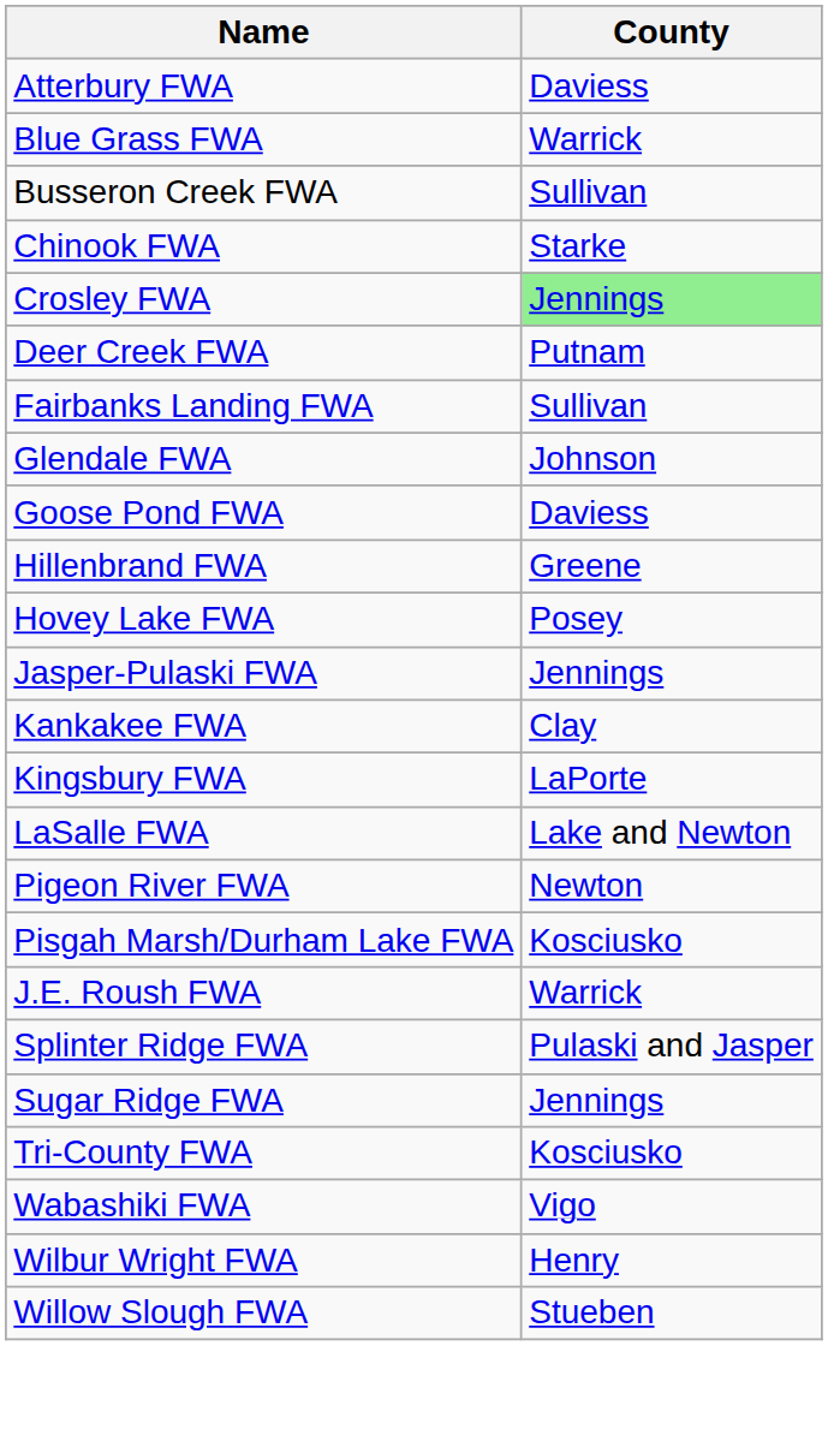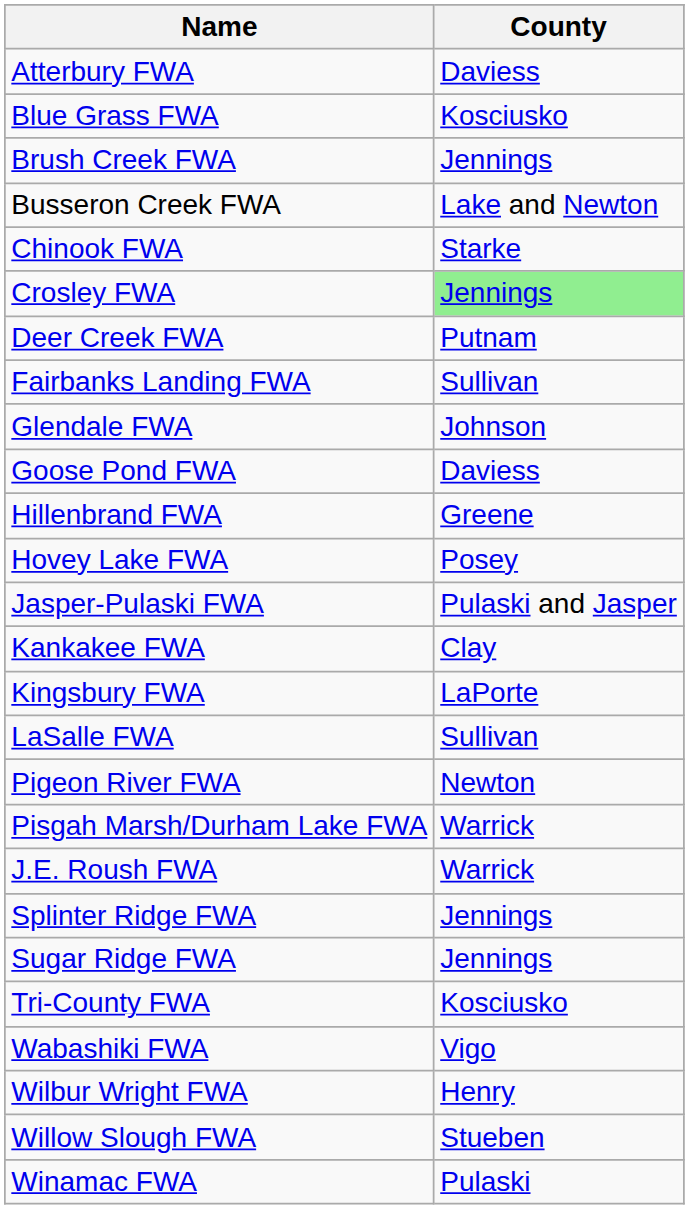Blue Grass FWA | County: Warrick -> Kosciusko
+ row: Brush Creek FWA | Jennings
Busseron Creek FWA | County: Sullivan -> Lake and Newton
Jasper-Pulaski FWA | County: Jennings -> Pulaski and Jasper
LaSalle FWA | County: Lake and Newton -> Sullivan
Pisgah Marsh/Durham Lake FWA | County: Kosciusko -> Warrick
Splinter Ridge FWA | County: Pulaski and Jasper -> Jennings
+ row: Winamac FWA | Pulaski
